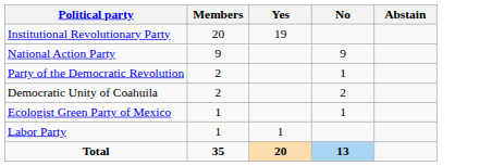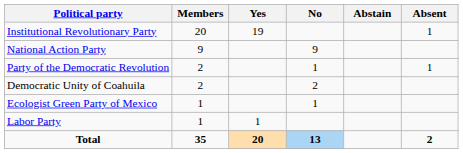+ column: Absent | 1 | 1 | 2
